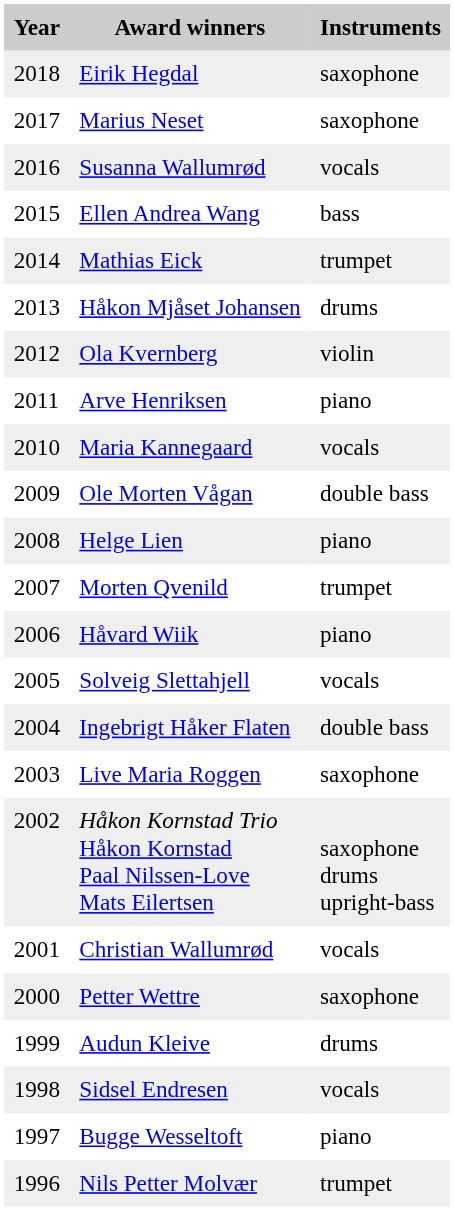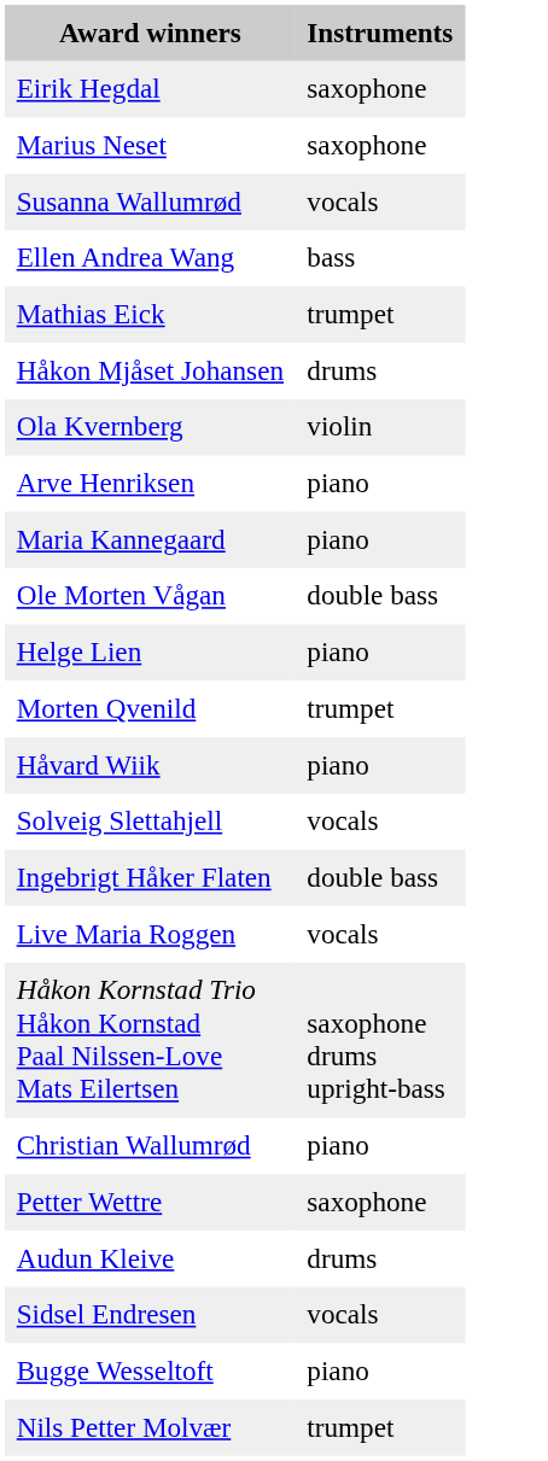- column: Year | 2018 | 2017 | 2016 | 2015 | 2014 | 2013 | 2012 | 2011 | 2010 | 2009 | 2008 | 2007 | 2006 | 2005 | 2004 | 2003 | 2002 | 2001 | 2000 | 1999 | 1998 | 1997 | 1996
Maria Kannegaard | Instruments: vocals -> piano
Live Maria Roggen | Instruments: saxophone -> vocals
Christian Wallumrød | Instruments: vocals -> piano
